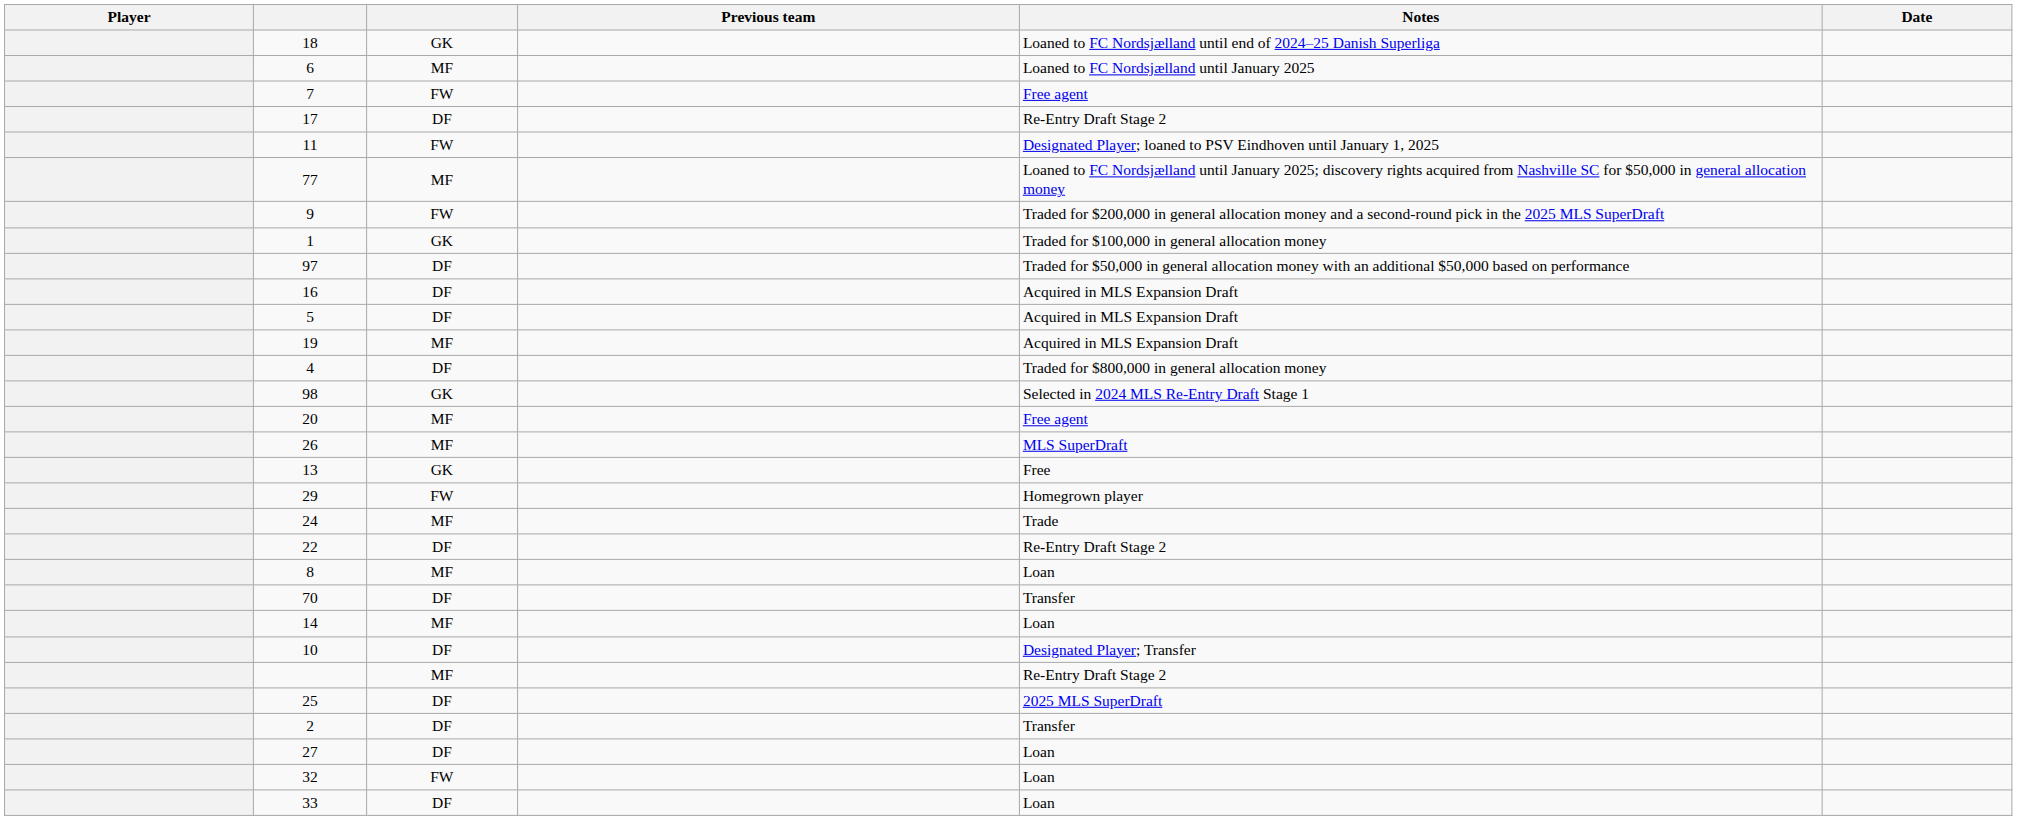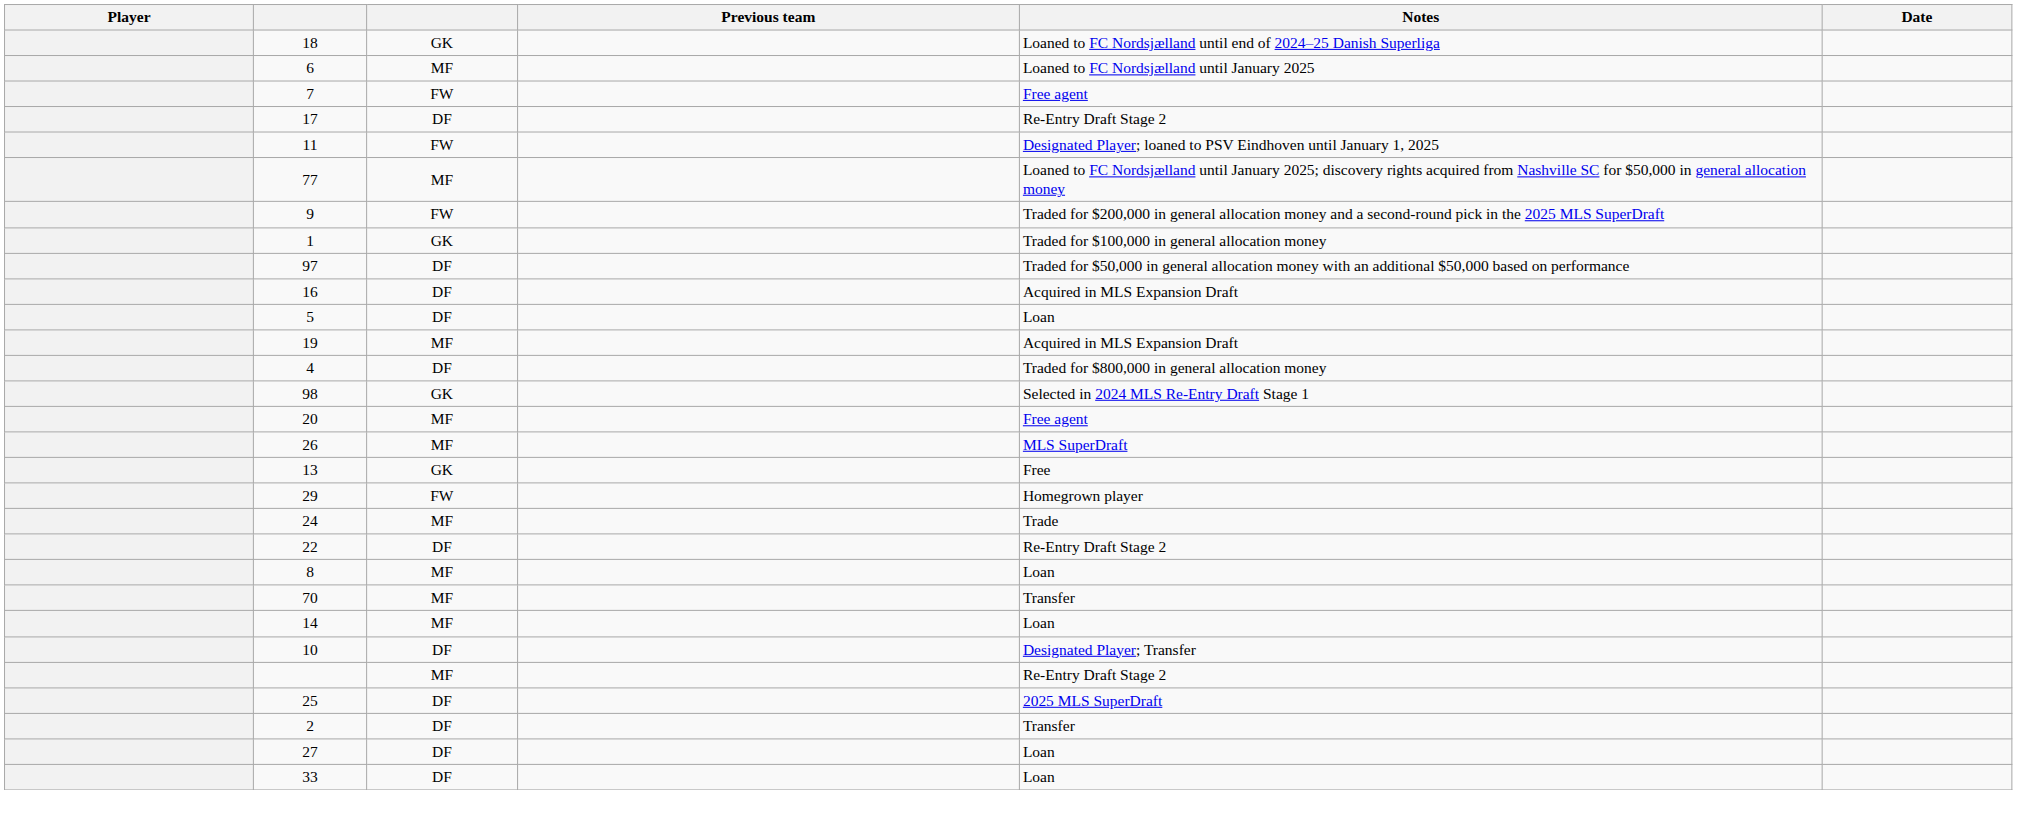5 | Notes: Acquired in MLS Expansion Draft -> Loan
70 | column 3: DF -> MF
- row: 32 | FW | Loan
